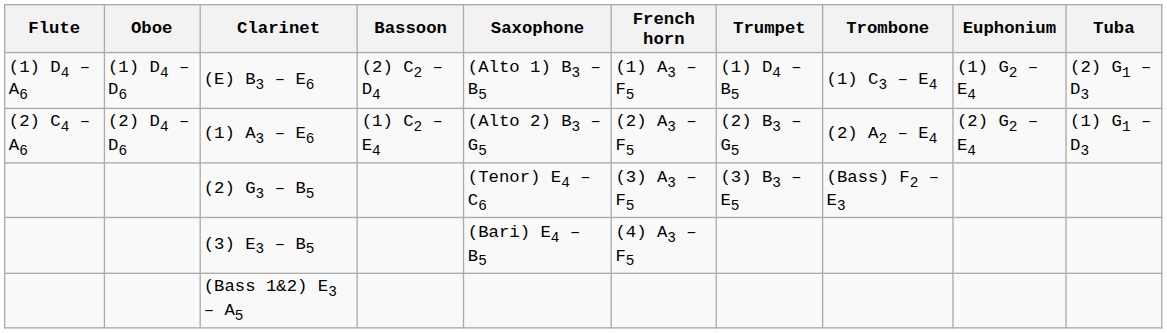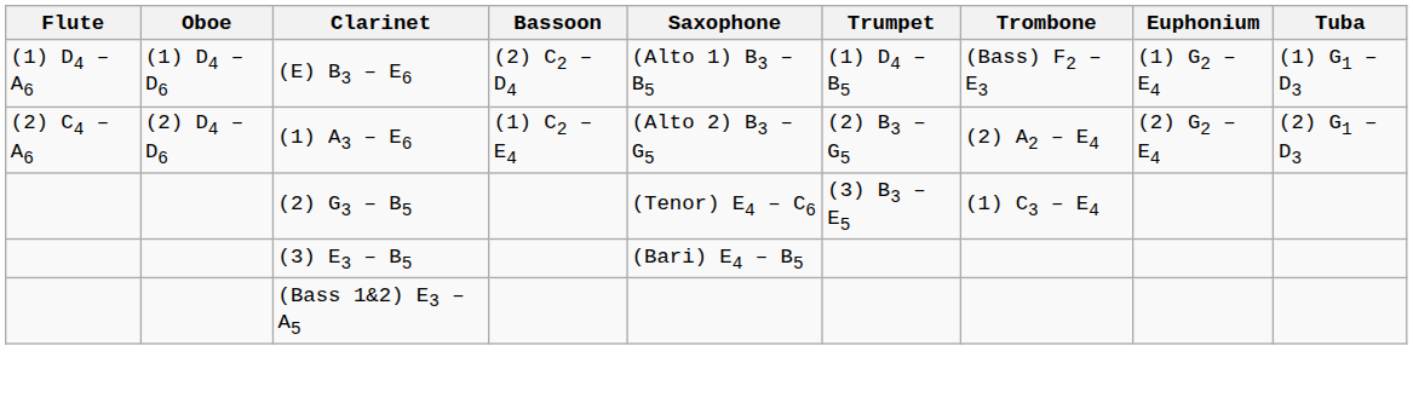- column: French horn | (1) A3 – F5 | (2) A3 – F5 | (3) A3 – F5 | (4) A3 – F5
(E) B3 – E6 | Trombone: (1) C3 – E4 -> (Bass) F2 – E3
(E) B3 – E6 | Tuba: (2) G1 – D3 -> (1) G1 – D3
(1) A3 – E6 | Tuba: (1) G1 – D3 -> (2) G1 – D3
(2) G3 – B5 | Trombone: (Bass) F2 – E3 -> (1) C3 – E4
